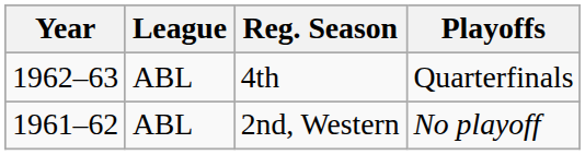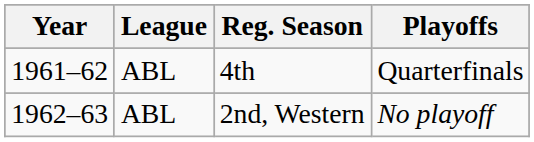4th | Year: 1962–63 -> 1961–62
2nd, Western | Year: 1961–62 -> 1962–63
